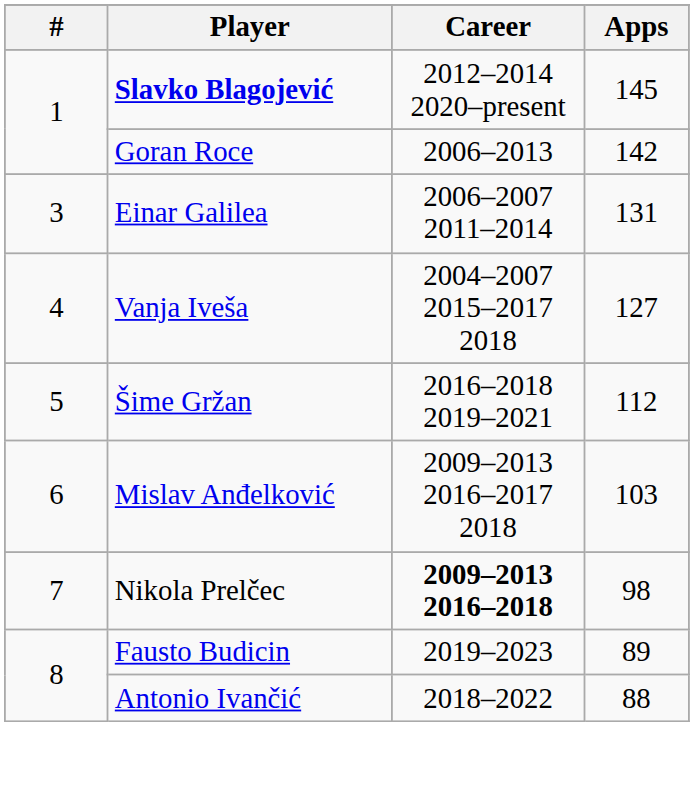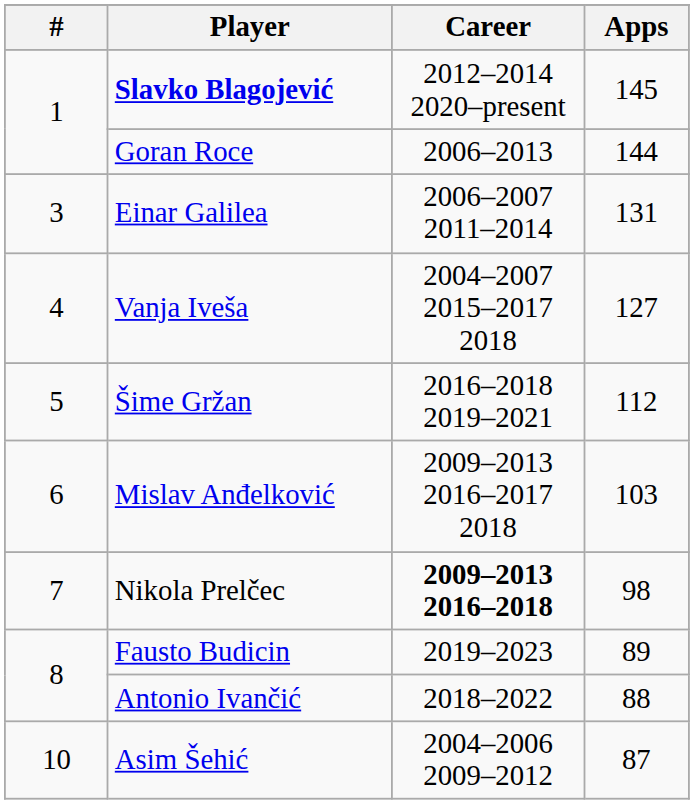Goran Roce | Apps: 142 -> 144
+ row: 10 | Asim Šehić | 2004–2006 2009–2012 | 87
